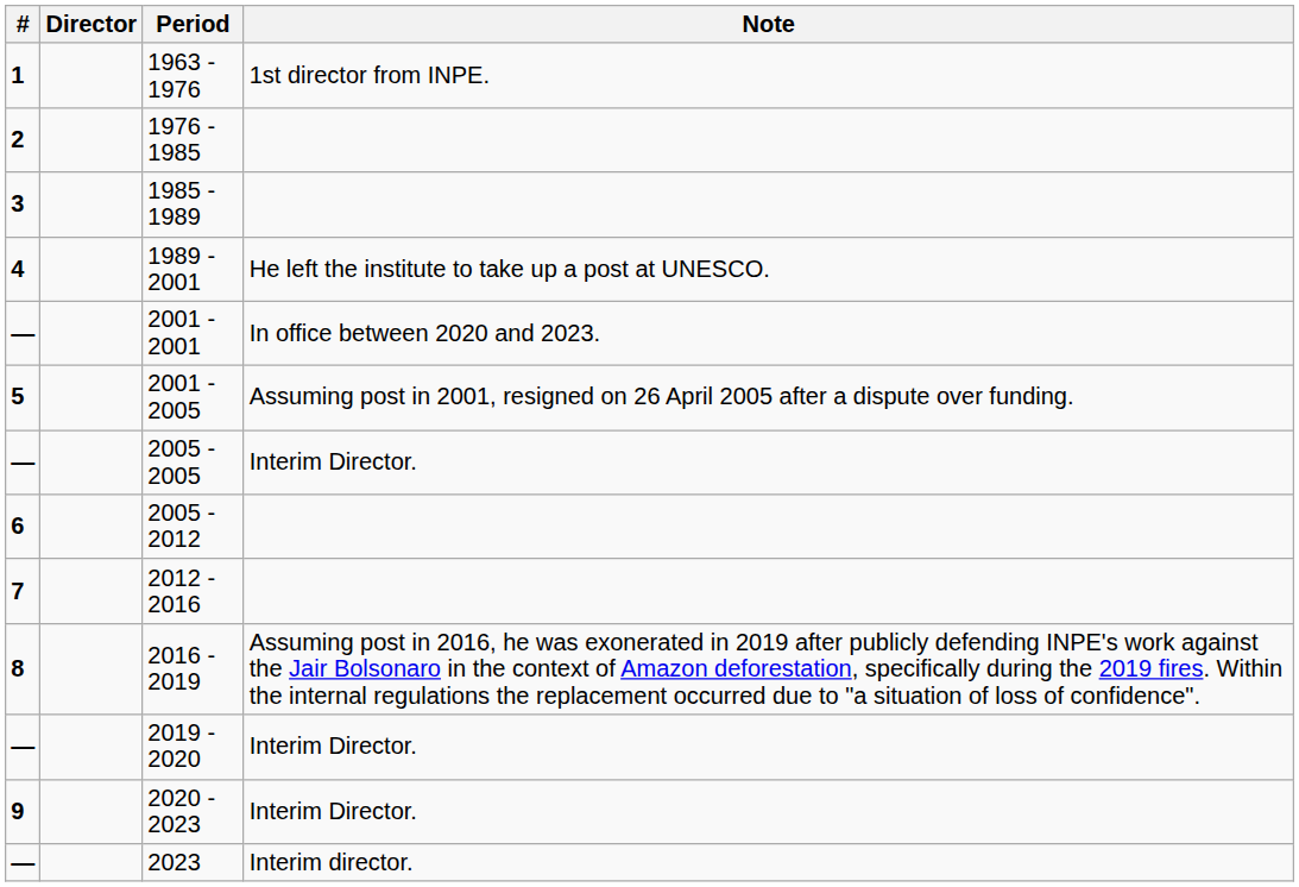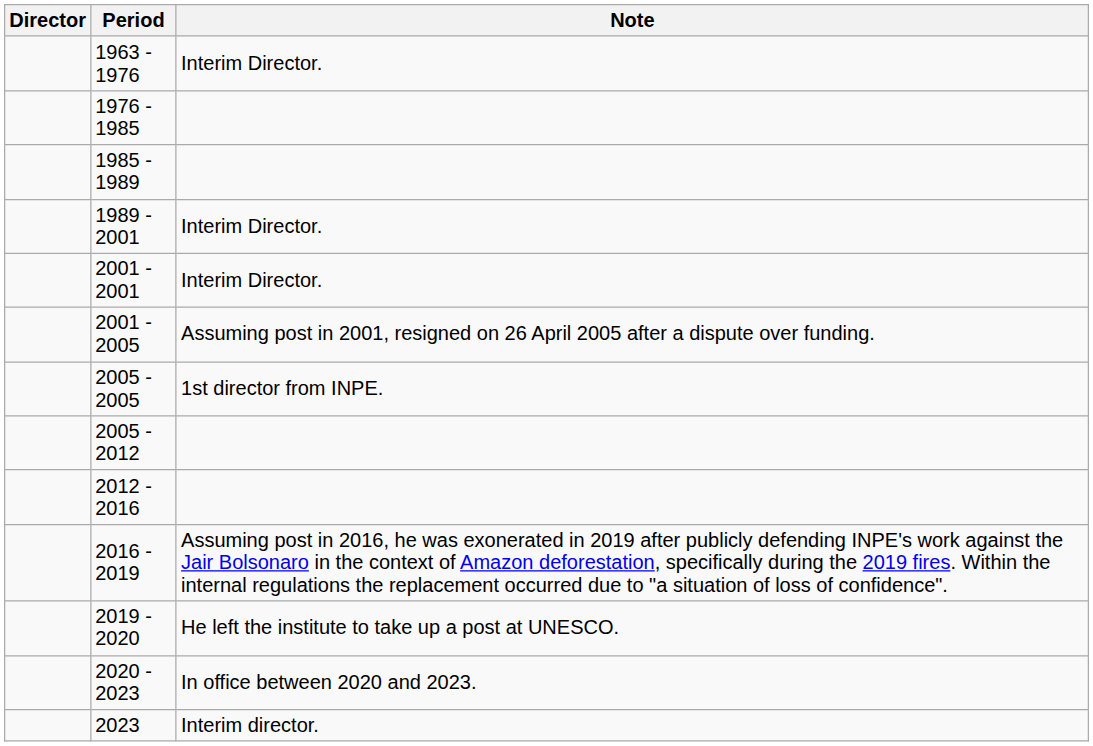- column: # | 1 | 2 | 3 | 4 | — | 5 | — | 6 | 7 | 8 | — | 9 | —
1963 - 1976 | Note: 1st director from INPE. -> Interim Director.
1989 - 2001 | Note: He left the institute to take up a post at UNESCO. -> Interim Director.
2001 - 2001 | Note: In office between 2020 and 2023. -> Interim Director.
2005 - 2005 | Note: Interim Director. -> 1st director from INPE.
2019 - 2020 | Note: Interim Director. -> He left the institute to take up a post at UNESCO.
2020 - 2023 | Note: Interim Director. -> In office between 2020 and 2023.
